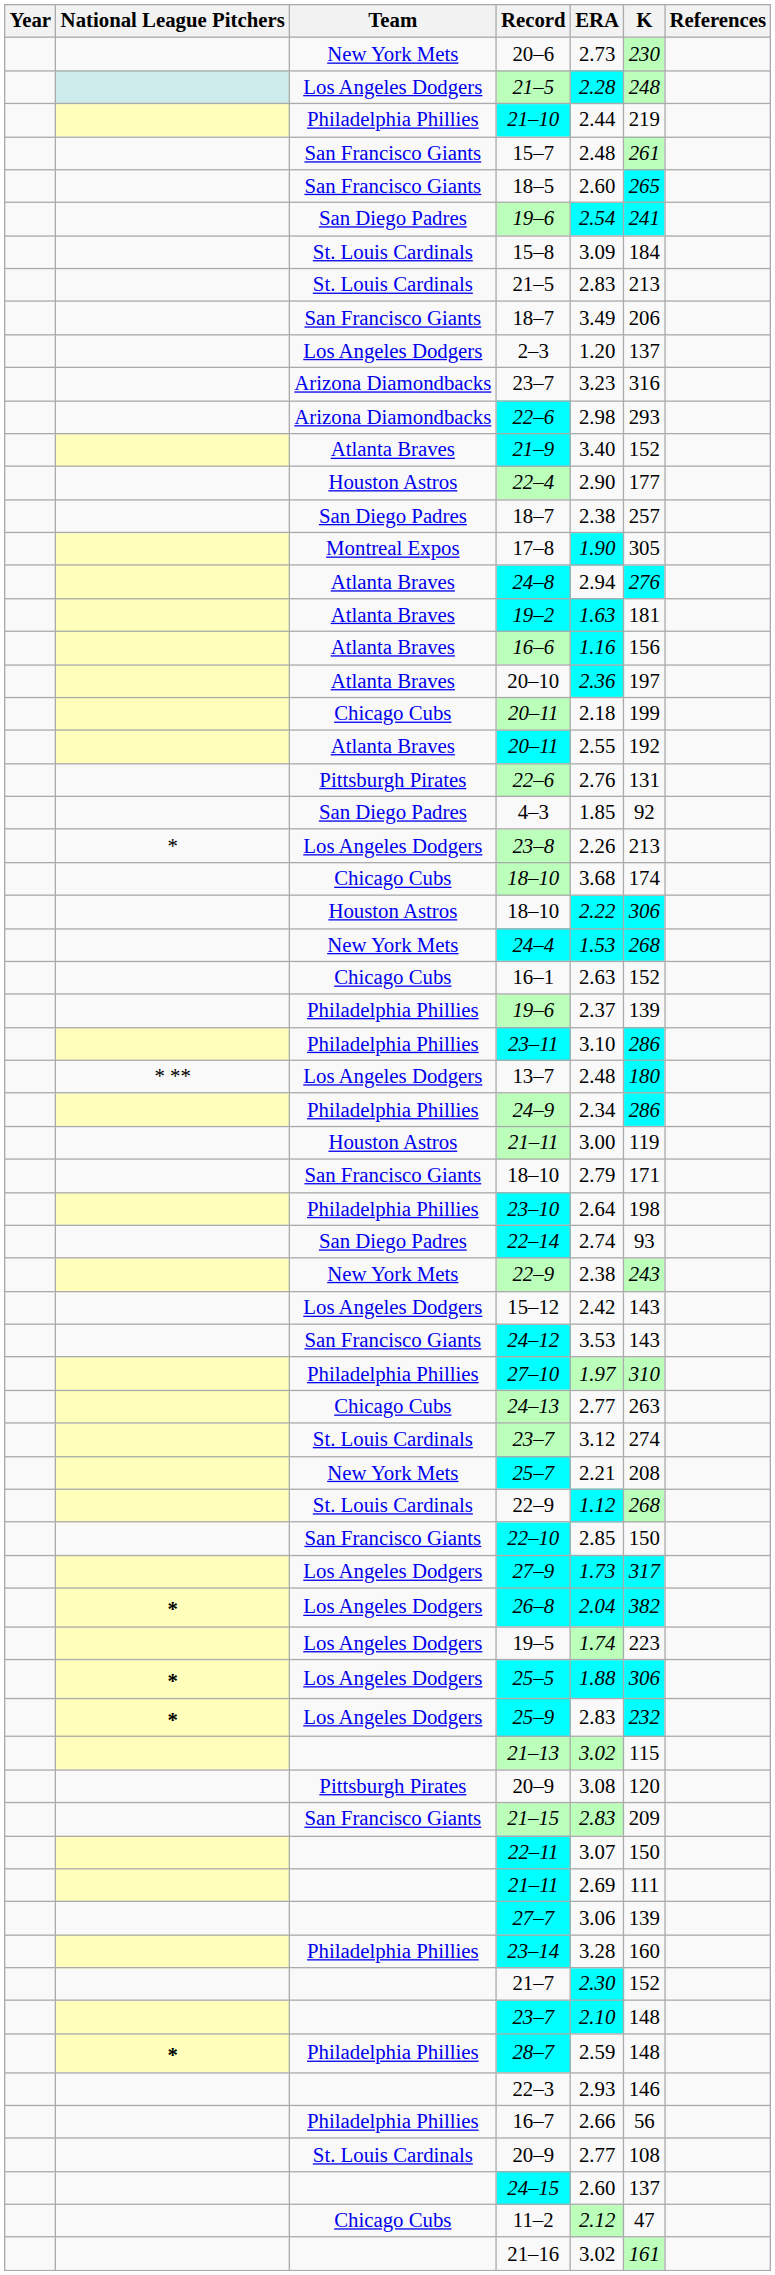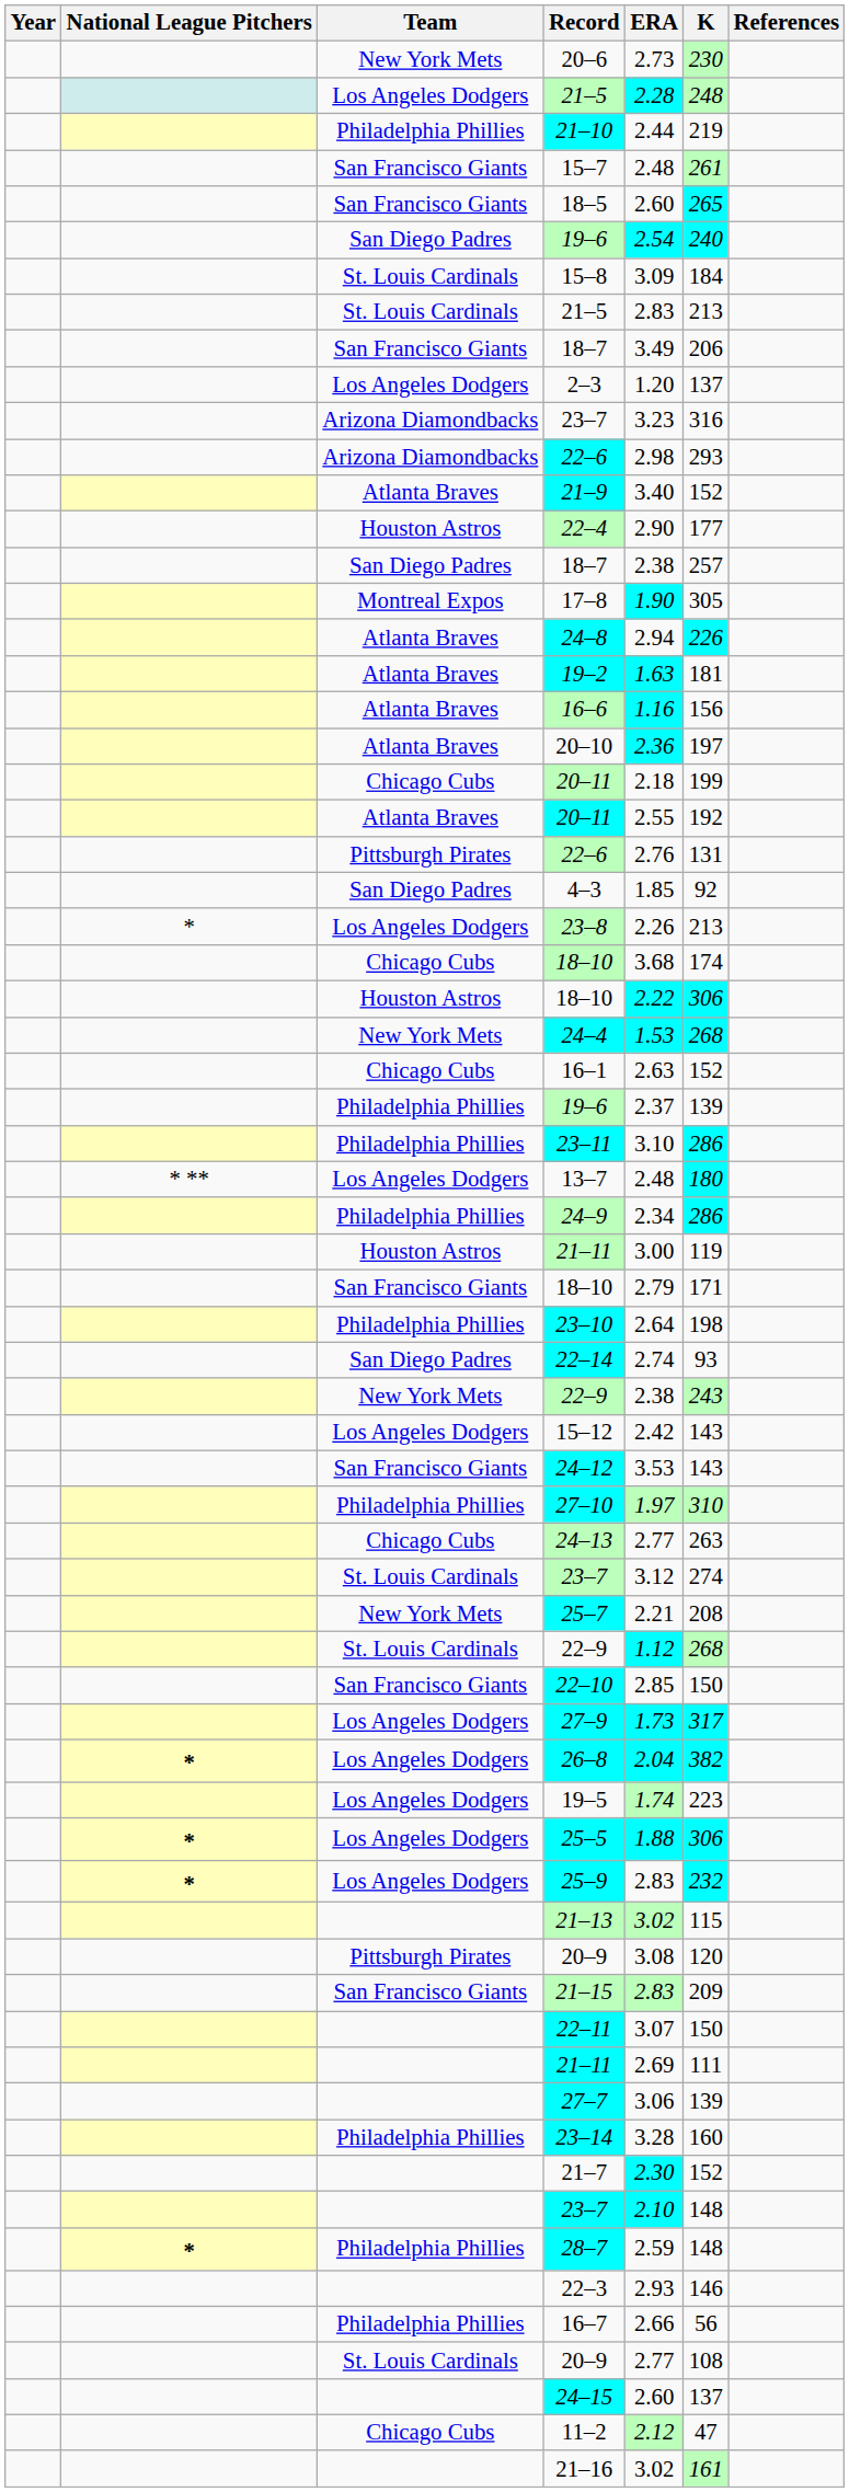San Diego Padres / 19–6 | K: 241 -> 240
24–8 | K: 276 -> 226
